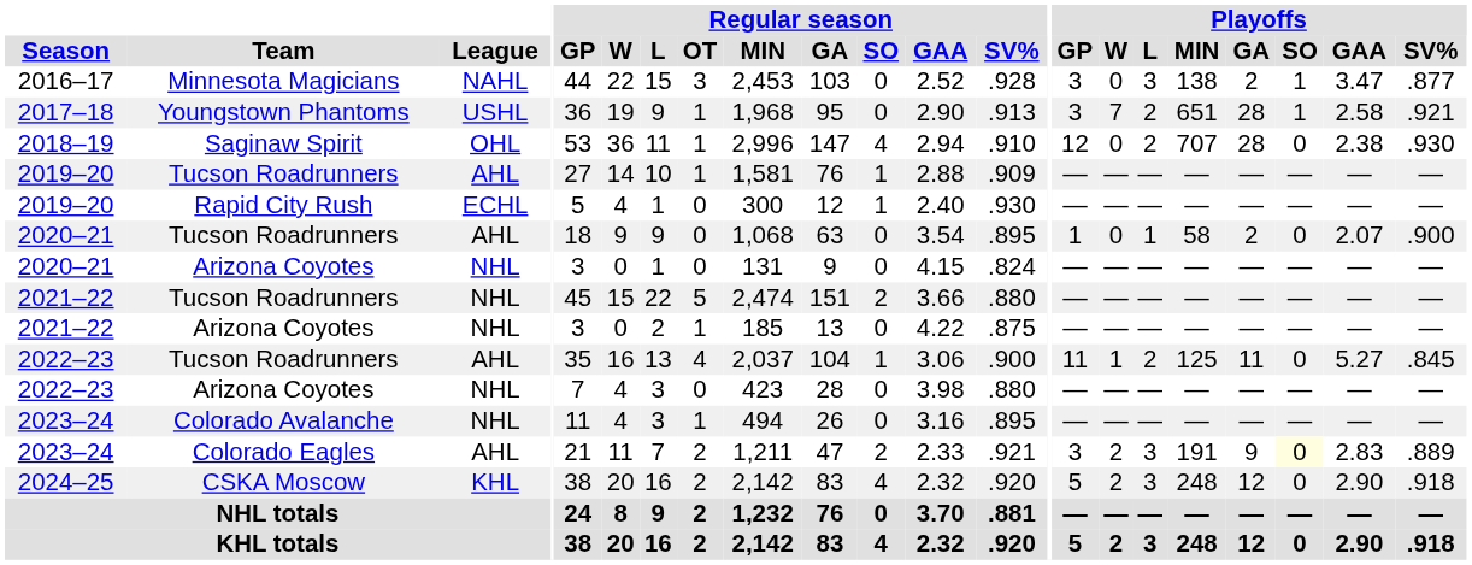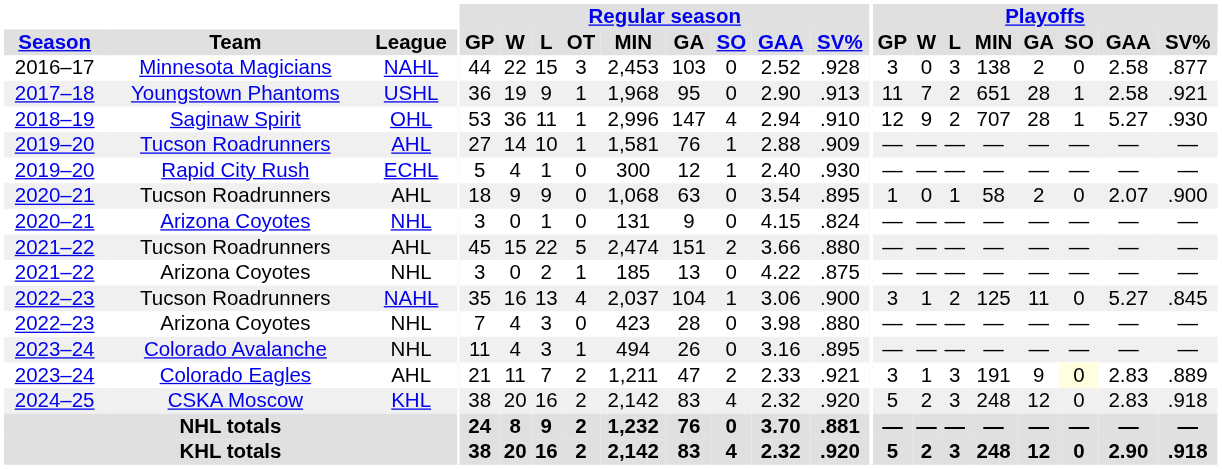2016–17 | Playoffs / SO: 1 -> 0
2016–17 | Playoffs / GAA: 3.47 -> 2.58
2017–18 | Playoffs / GP: 3 -> 11
2018–19 | Playoffs / W: 0 -> 9
2018–19 | Playoffs / SO: 0 -> 1
2018–19 | Playoffs / GAA: 2.38 -> 5.27
2021–22 / Tucson Roadrunners | League: NHL -> AHL
2022–23 / Tucson Roadrunners | League: AHL -> NAHL
2022–23 / Tucson Roadrunners | Playoffs / GP: 11 -> 3
2023–24 / Colorado Eagles | Playoffs / W: 2 -> 1
2024–25 | Playoffs / GAA: 2.90 -> 2.83
